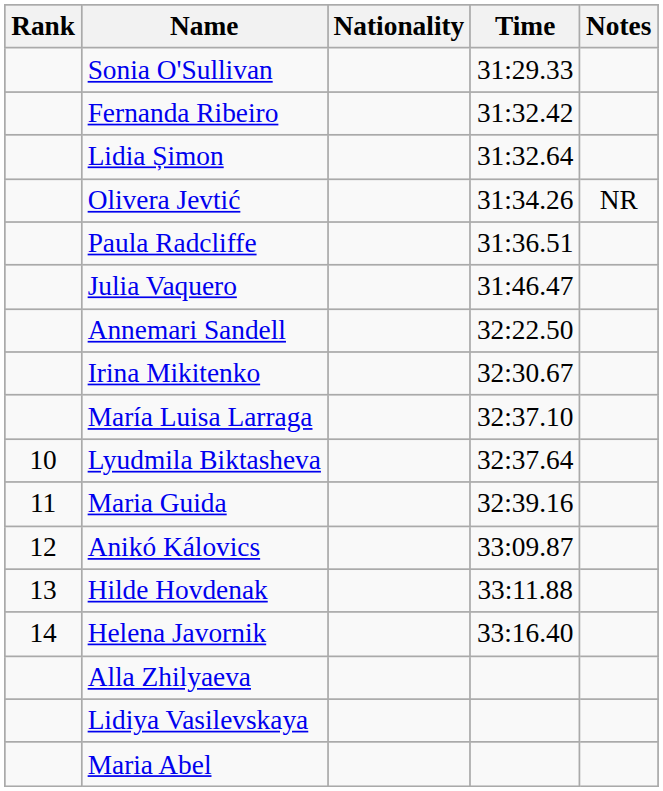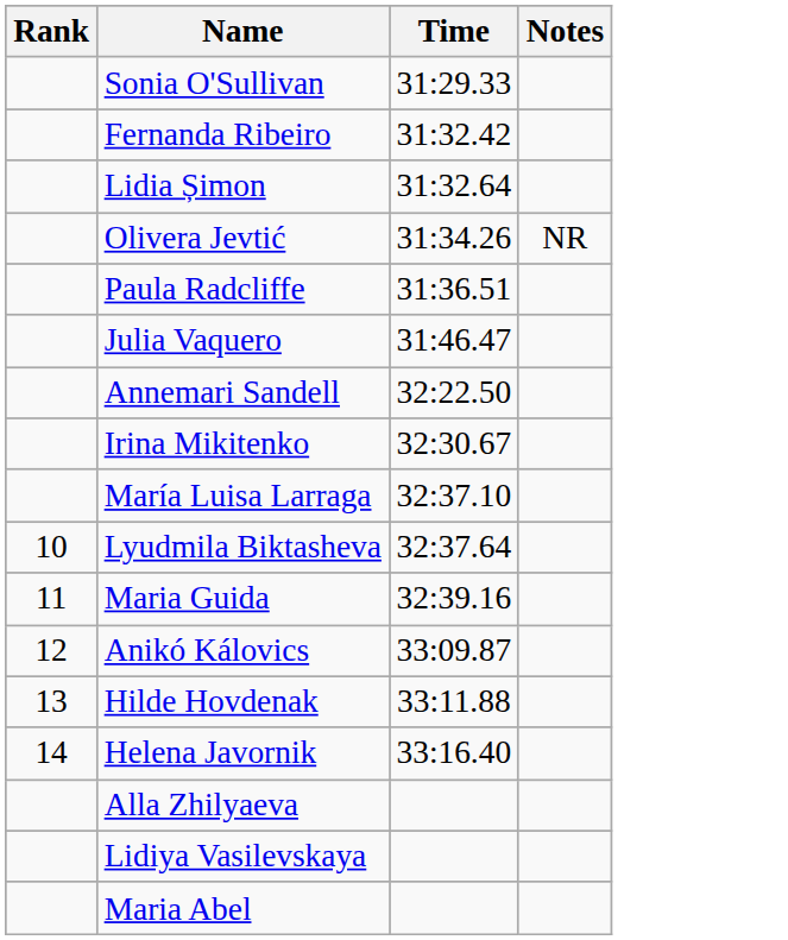- column: Nationality
